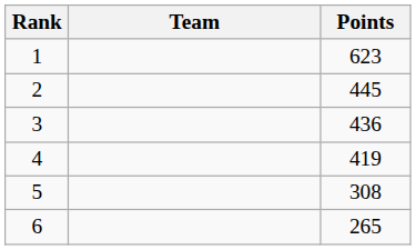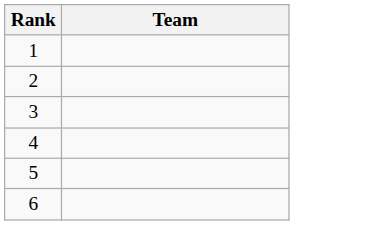- column: Points | 623 | 445 | 436 | 419 | 308 | 265
